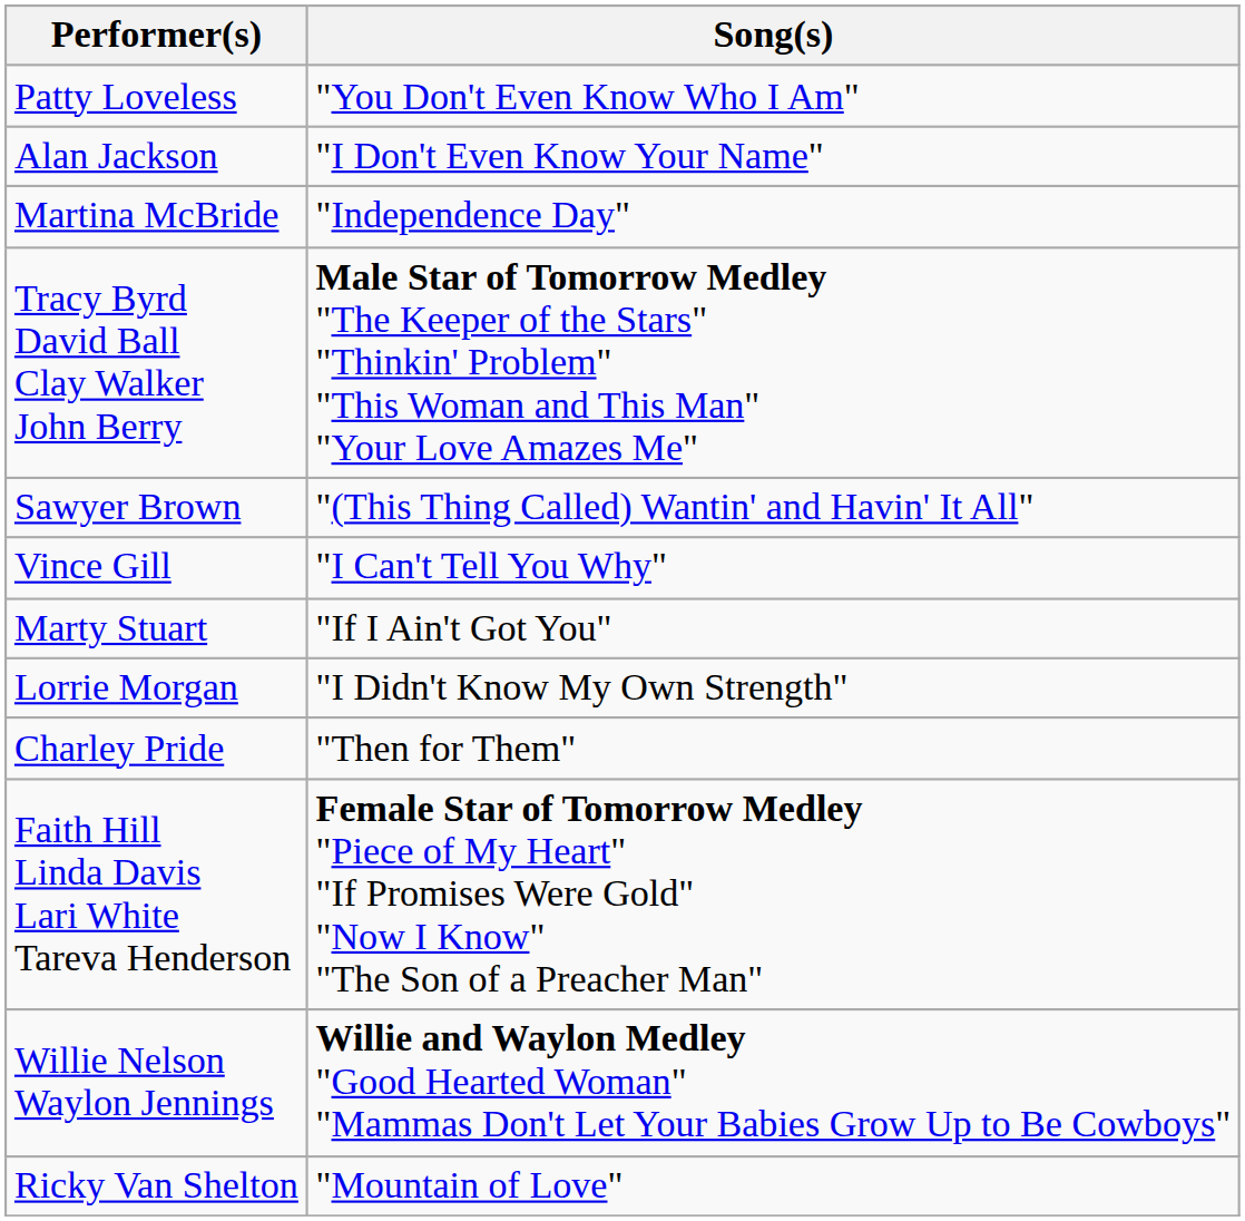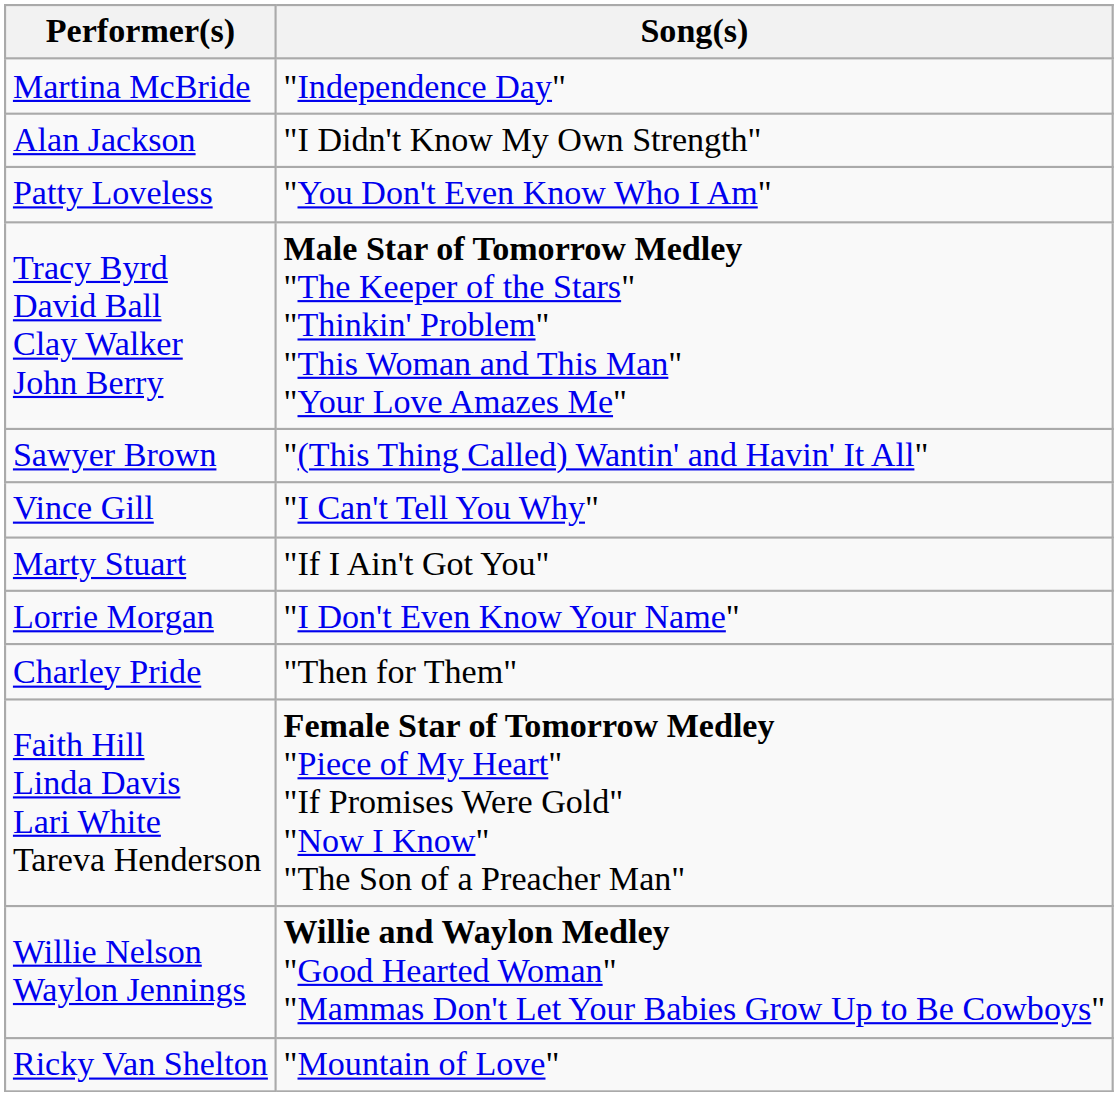rows swapped: Martina McBride <-> Patty Loveless
Alan Jackson | Song(s): "I Don't Even Know Your Name" -> "I Didn't Know My Own Strength"
Lorrie Morgan | Song(s): "I Didn't Know My Own Strength" -> "I Don't Even Know Your Name"
